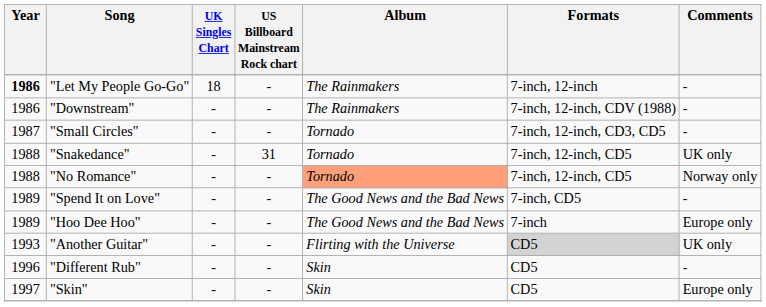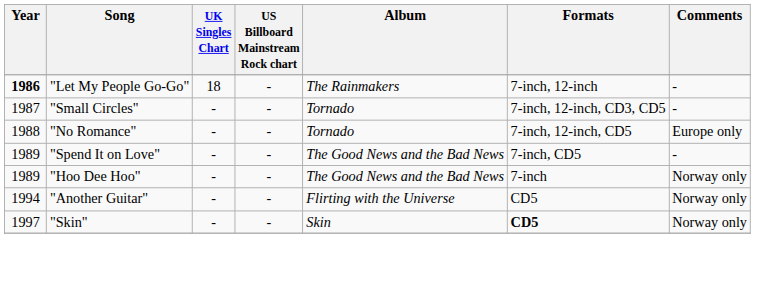- row: 1986 | "Downstream" | - | - | The Rainmakers | 7-inch, 12-inch, CDV (1988) | -
- row: 1988 | "Snakedance" | - | 31 | Tornado | 7-inch, 12-inch, CD5 | UK only
"No Romance" | Album: lightsalmon background -> no background
"No Romance" | Comments: Norway only -> Europe only
"Hoo Dee Hoo" | Comments: Europe only -> Norway only
"Another Guitar" | Year: 1993 -> 1994
"Another Guitar" | Formats: lightgrey background -> no background
"Another Guitar" | Comments: UK only -> Norway only
- row: 1996 | "Different Rub" | - | - | Skin | CD5 | -
"Skin" | Formats: normal -> bold
"Skin" | Comments: Europe only -> Norway only
